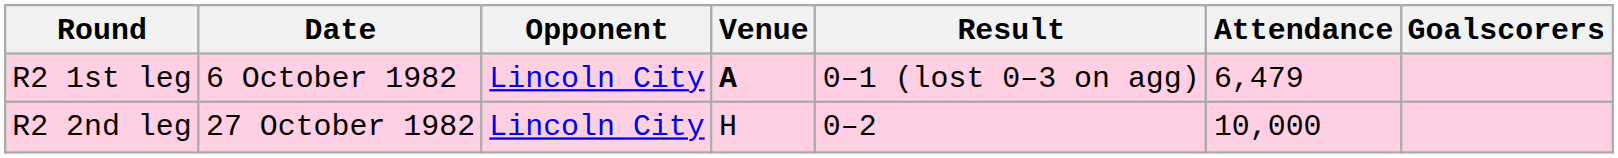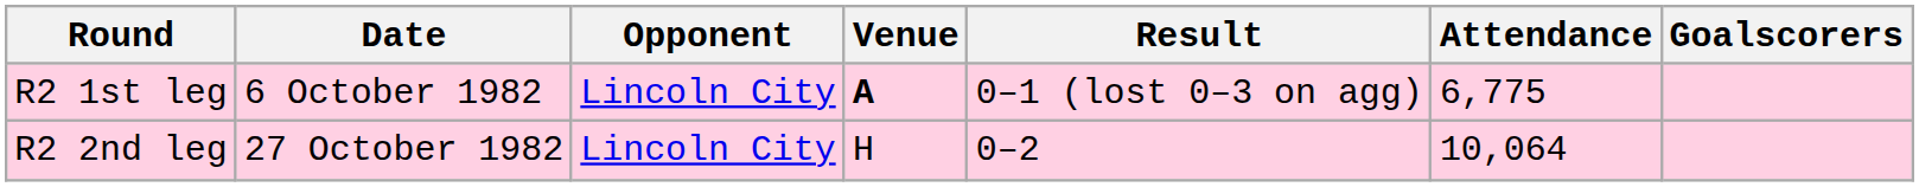R2 1st leg | Attendance: 6,479 -> 6,775
R2 2nd leg | Attendance: 10,000 -> 10,064
